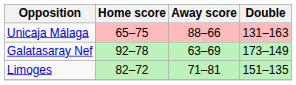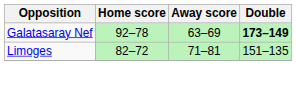- row: Unicaja Málaga | 65–75 | 88–66 | 131–163
Galatasaray Nef | Double: normal -> bold
